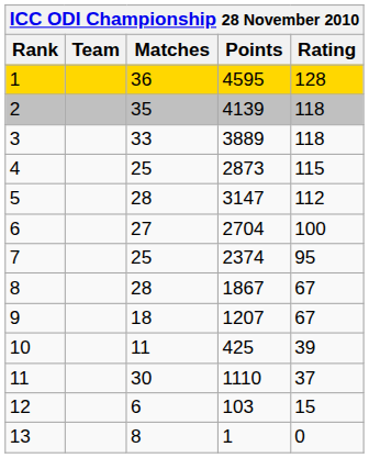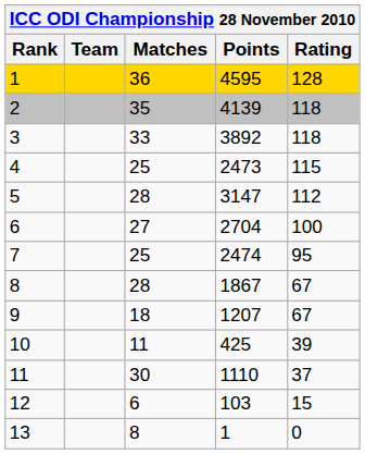3 | Points: 3889 -> 3892
4 | Points: 2873 -> 2473
7 | Points: 2374 -> 2474
